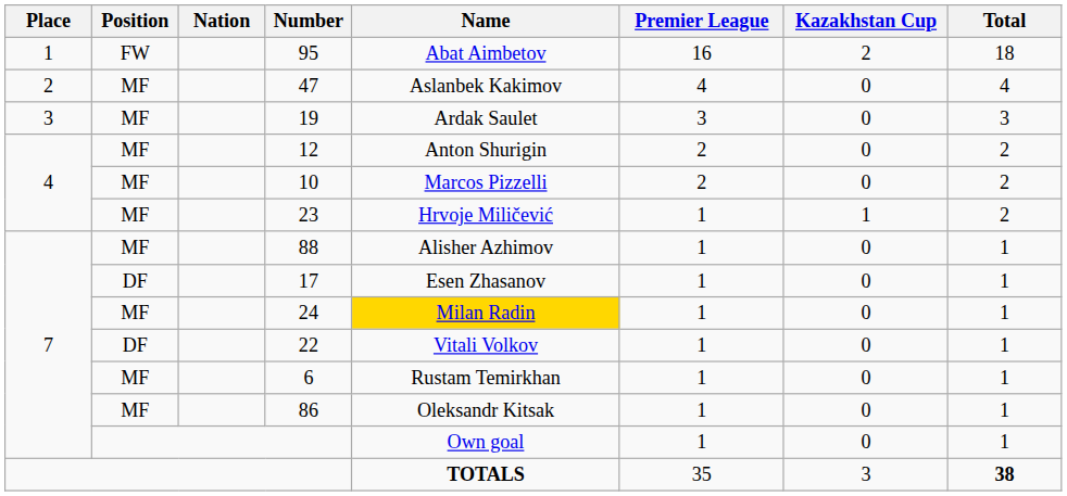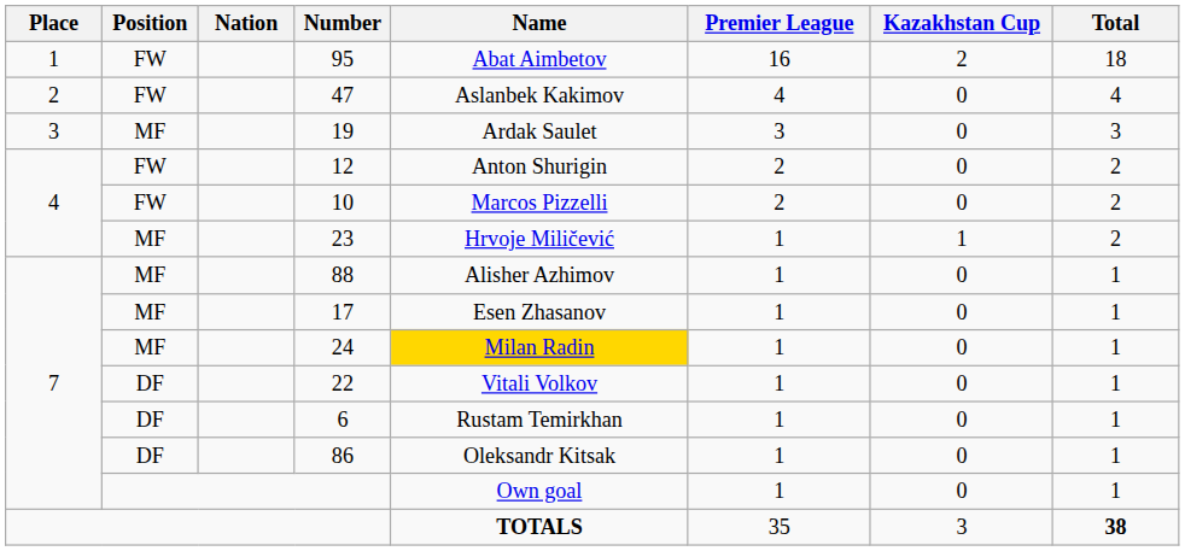47 | Position: MF -> FW
12 | Position: MF -> FW
10 | Position: MF -> FW
17 | Position: DF -> MF
6 | Position: MF -> DF
86 | Position: MF -> DF
